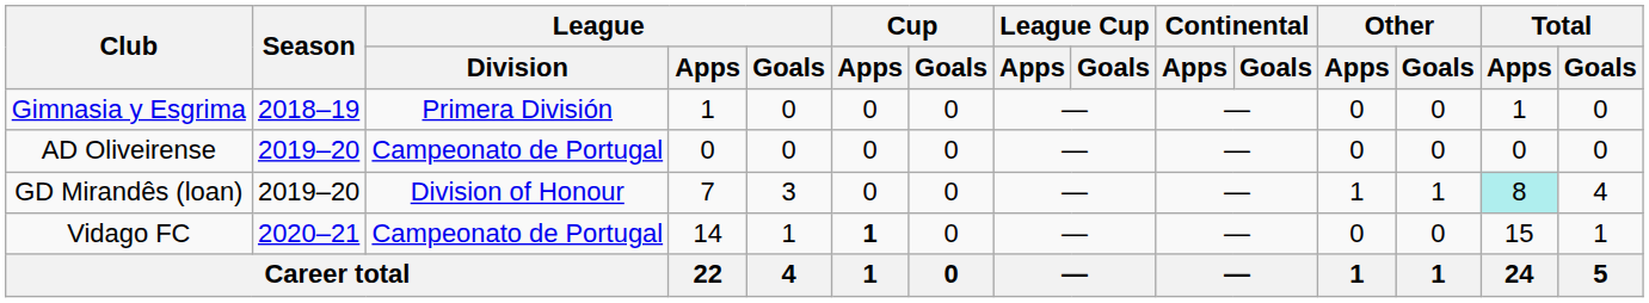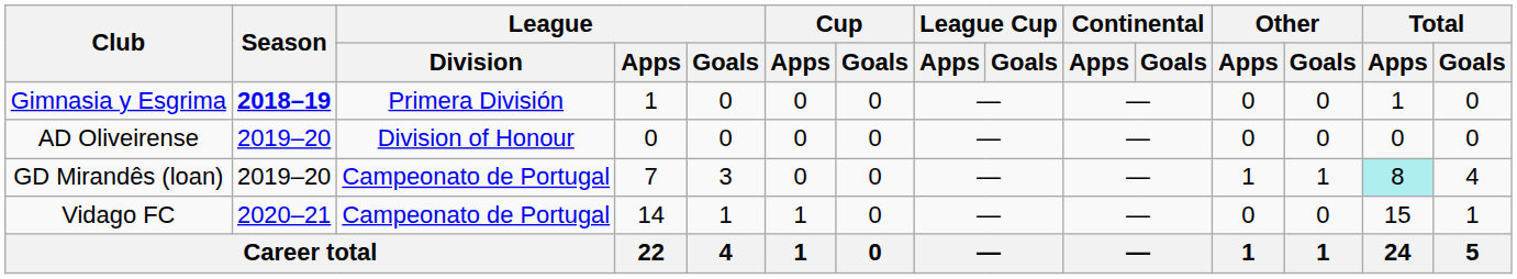Gimnasia y Esgrima | Season: normal -> bold
AD Oliveirense | League / Division: Campeonato de Portugal -> Division of Honour
GD Mirandês (loan) | League / Division: Division of Honour -> Campeonato de Portugal
Vidago FC | Cup / Apps: bold -> normal
